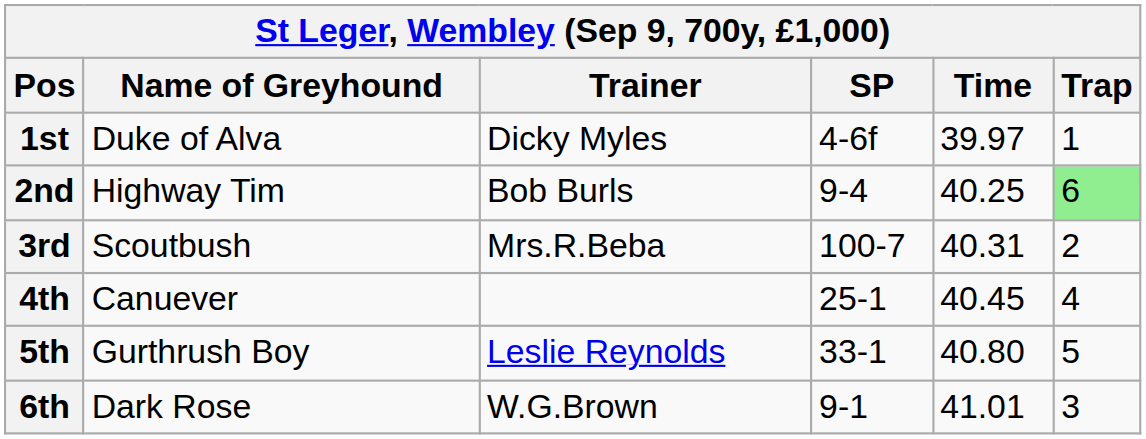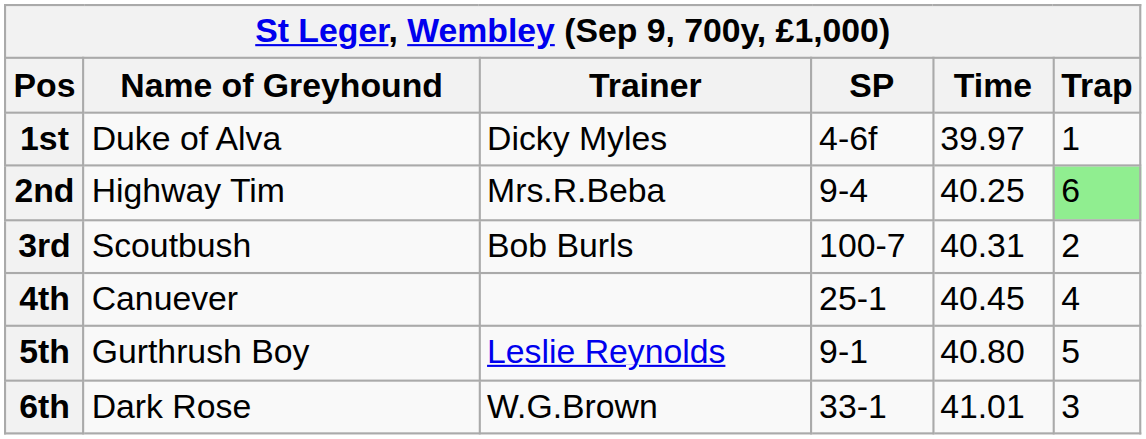2nd | Trainer: Bob Burls -> Mrs.R.Beba
3rd | Trainer: Mrs.R.Beba -> Bob Burls
5th | SP: 33-1 -> 9-1
6th | SP: 9-1 -> 33-1
